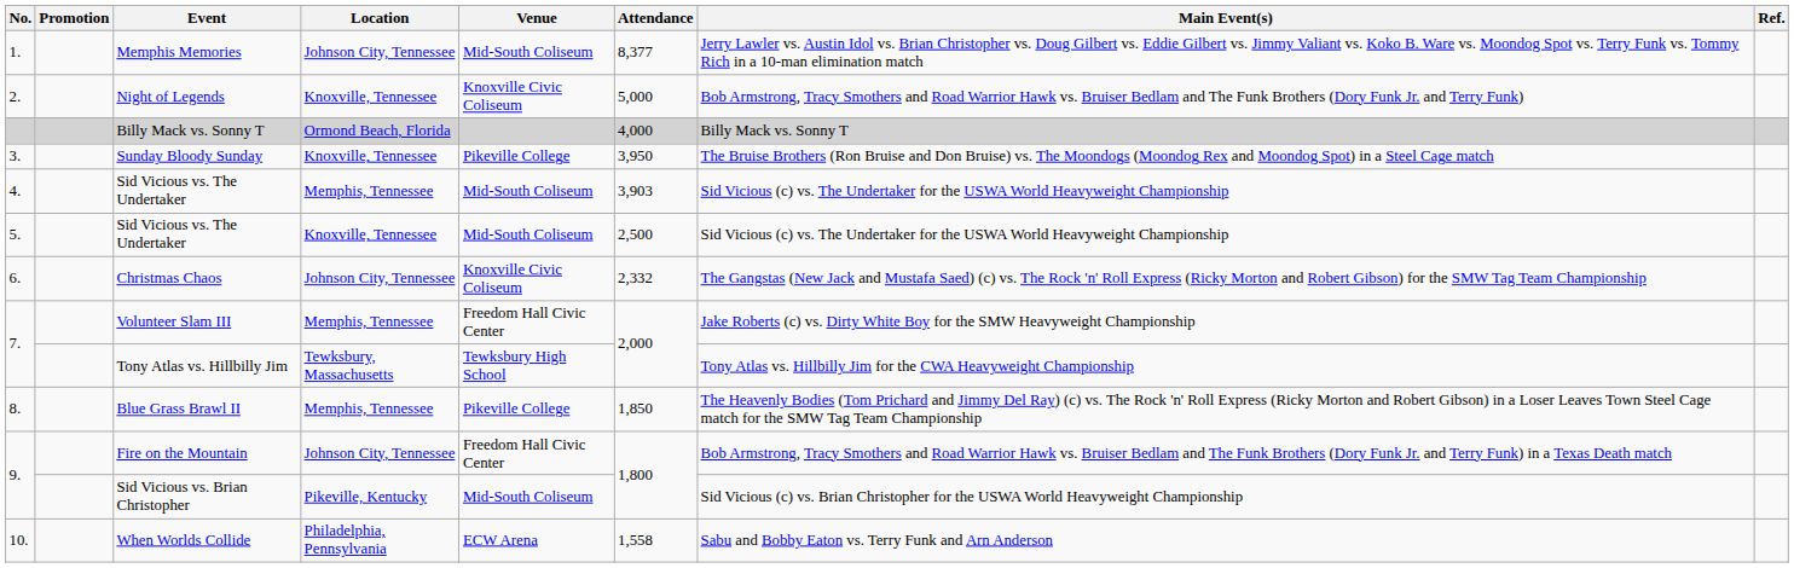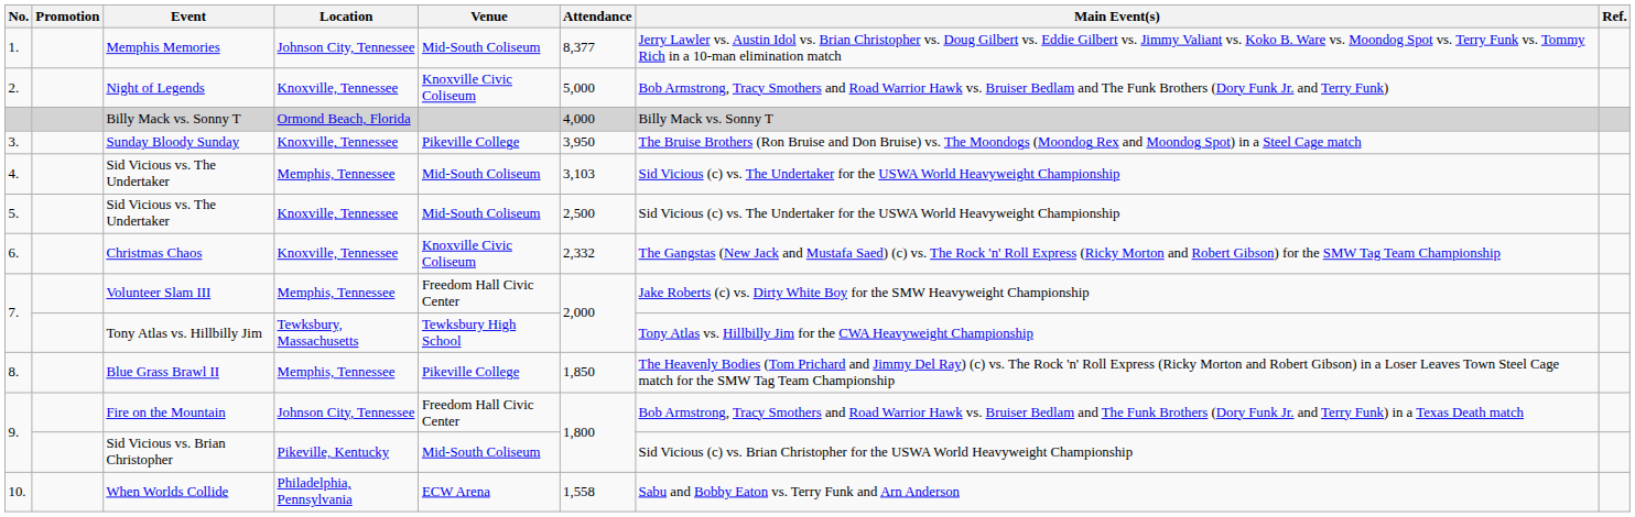4. / Sid Vicious vs. The Undertaker | Attendance: 3,903 -> 3,103
Christmas Chaos | Location: Johnson City, Tennessee -> Knoxville, Tennessee
